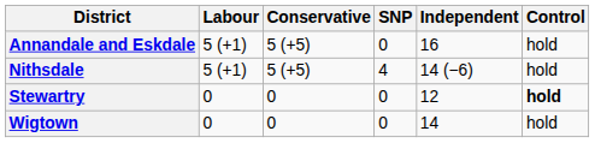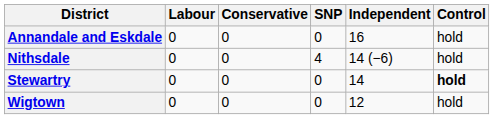Annandale and Eskdale | Labour: 5 (+1) -> 0
Annandale and Eskdale | Conservative: 5 (+5) -> 0
Nithsdale | Labour: 5 (+1) -> 0
Nithsdale | Conservative: 5 (+5) -> 0
Stewartry | Independent: 12 -> 14
Wigtown | Independent: 14 -> 12
